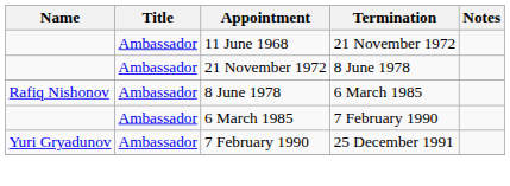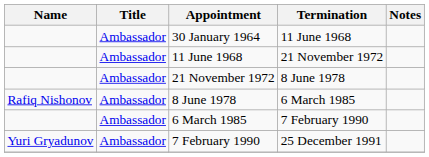+ row: Ambassador | 30 January 1964 | 11 June 1968
